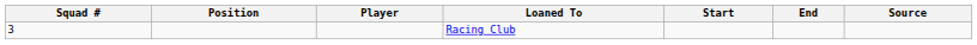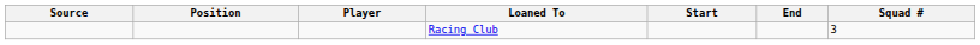columns swapped: Squad # <-> Source
